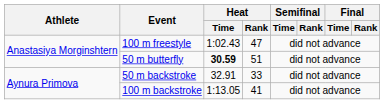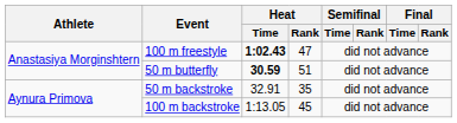100 m freestyle | Heat / Time: normal -> bold
50 m backstroke | Heat / Rank: 33 -> 35
100 m backstroke | Heat / Rank: 41 -> 45
